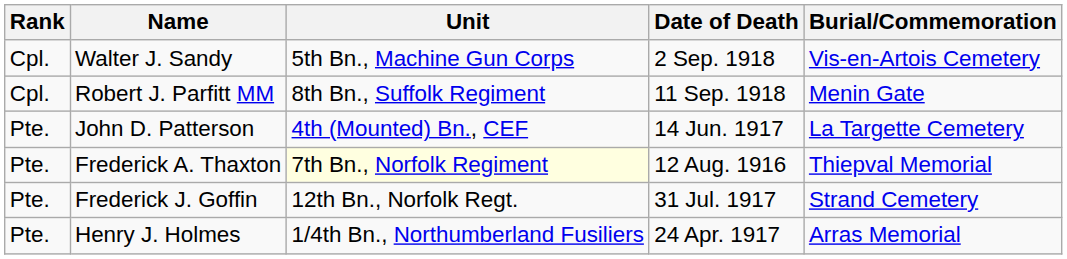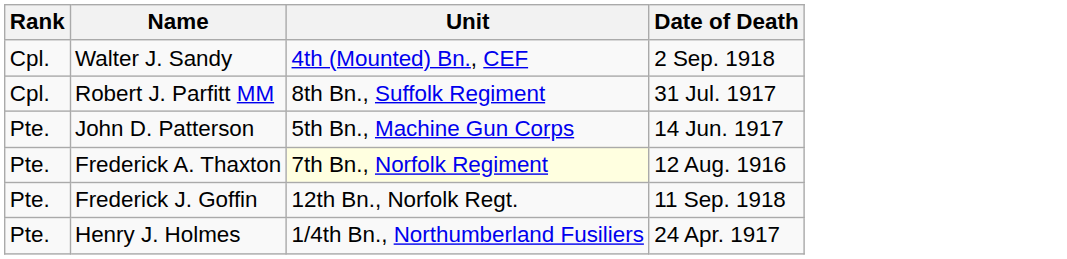- column: Burial/Commemoration | Vis-en-Artois Cemetery | Menin Gate | La Targette Cemetery | Thiepval Memorial | Strand Cemetery | Arras Memorial
Walter J. Sandy | Unit: 5th Bn., Machine Gun Corps -> 4th (Mounted) Bn., CEF
Robert J. Parfitt MM | Date of Death: 11 Sep. 1918 -> 31 Jul. 1917
John D. Patterson | Unit: 4th (Mounted) Bn., CEF -> 5th Bn., Machine Gun Corps
Frederick J. Goffin | Date of Death: 31 Jul. 1917 -> 11 Sep. 1918
